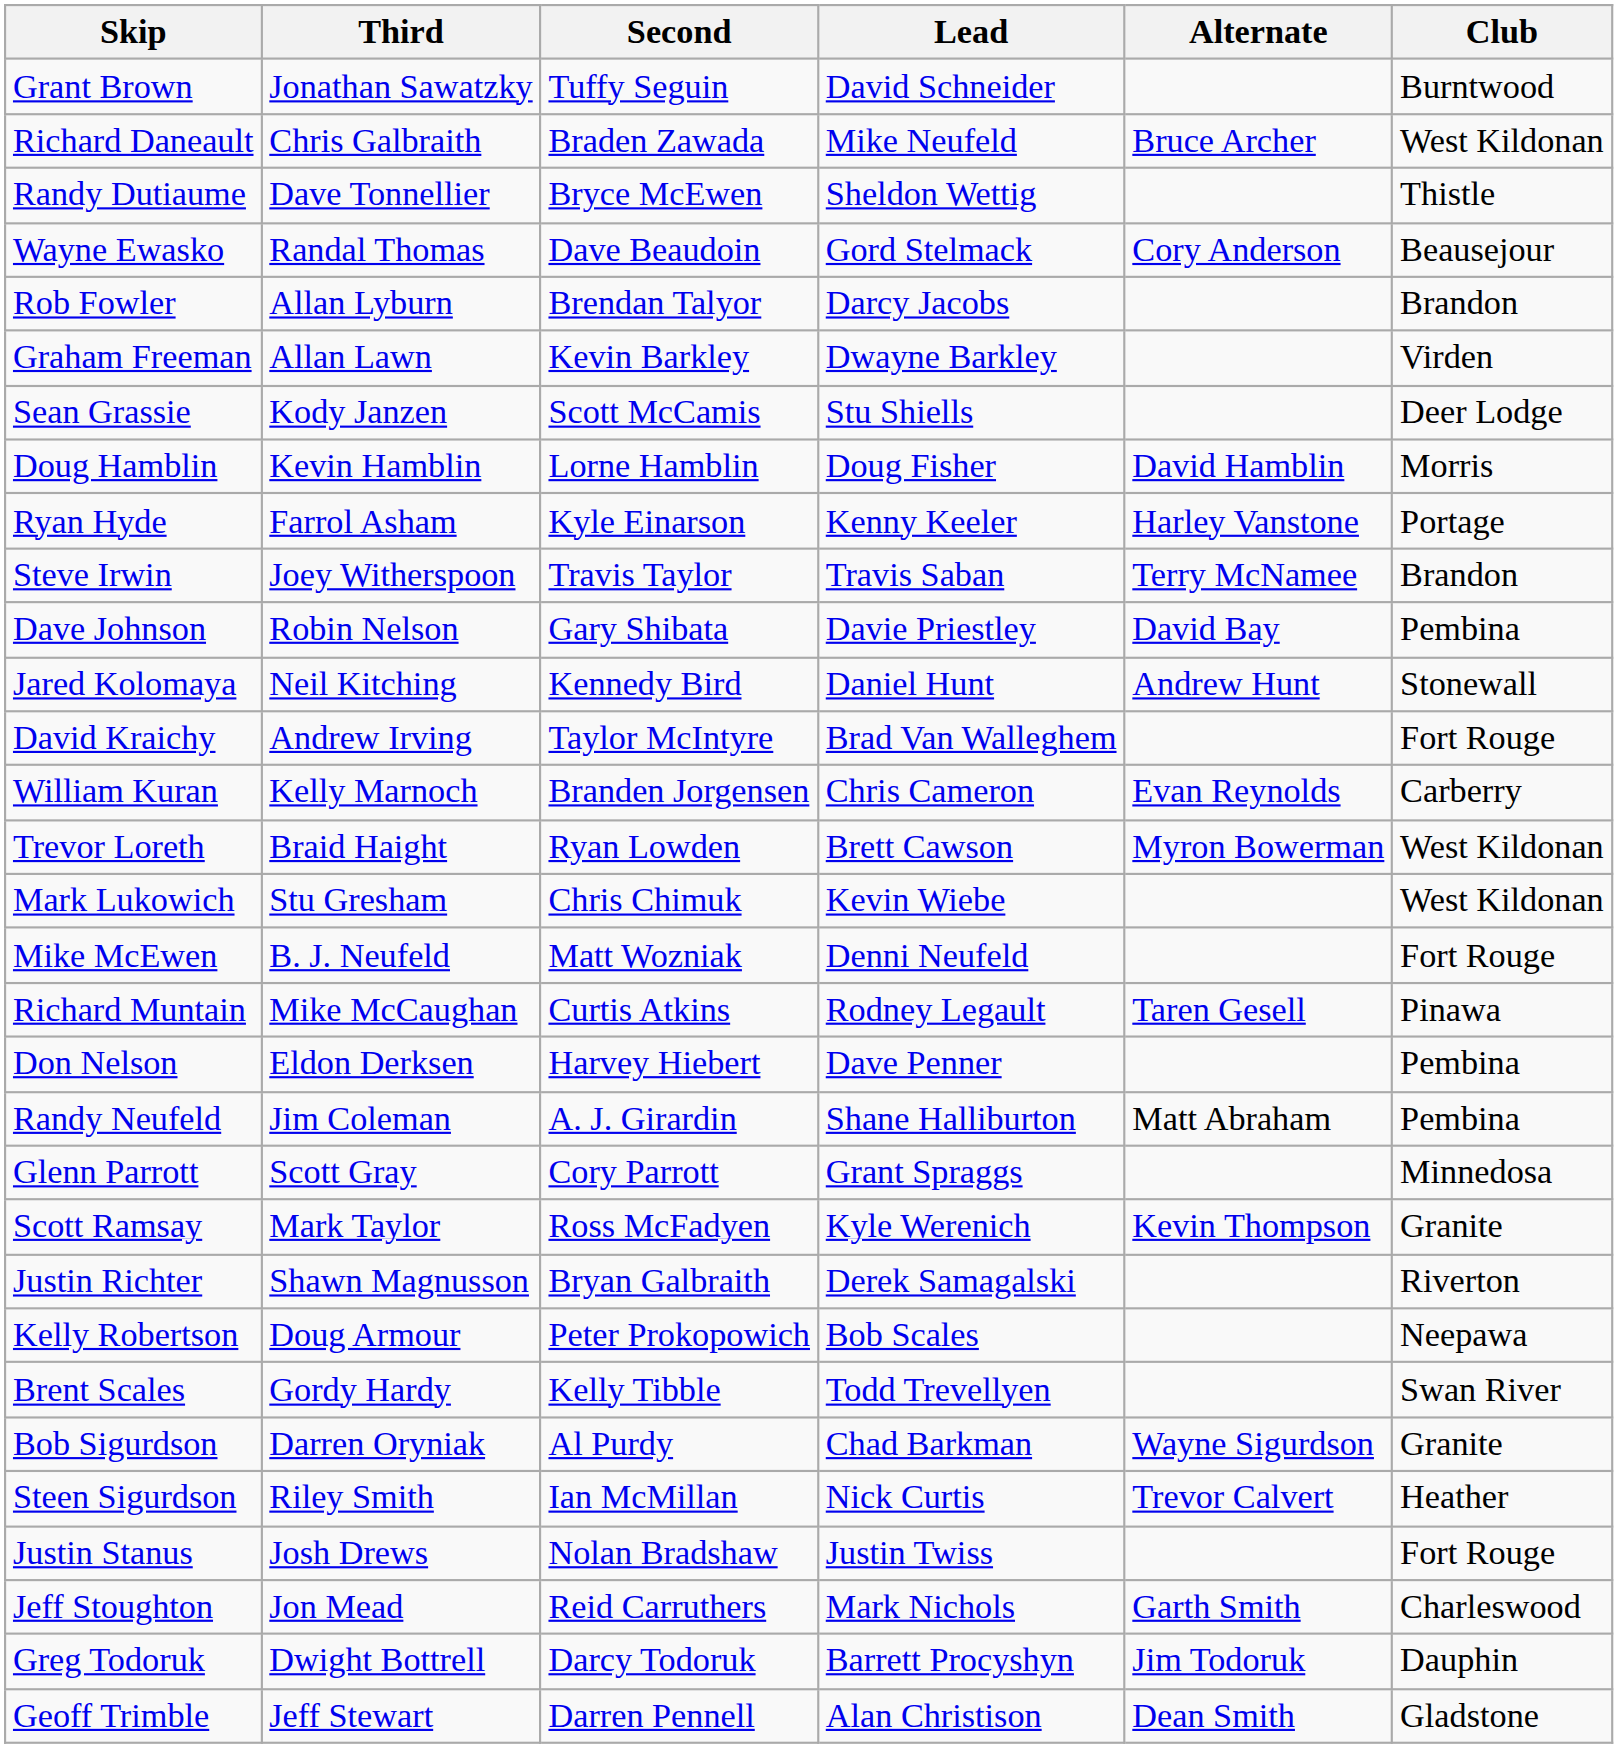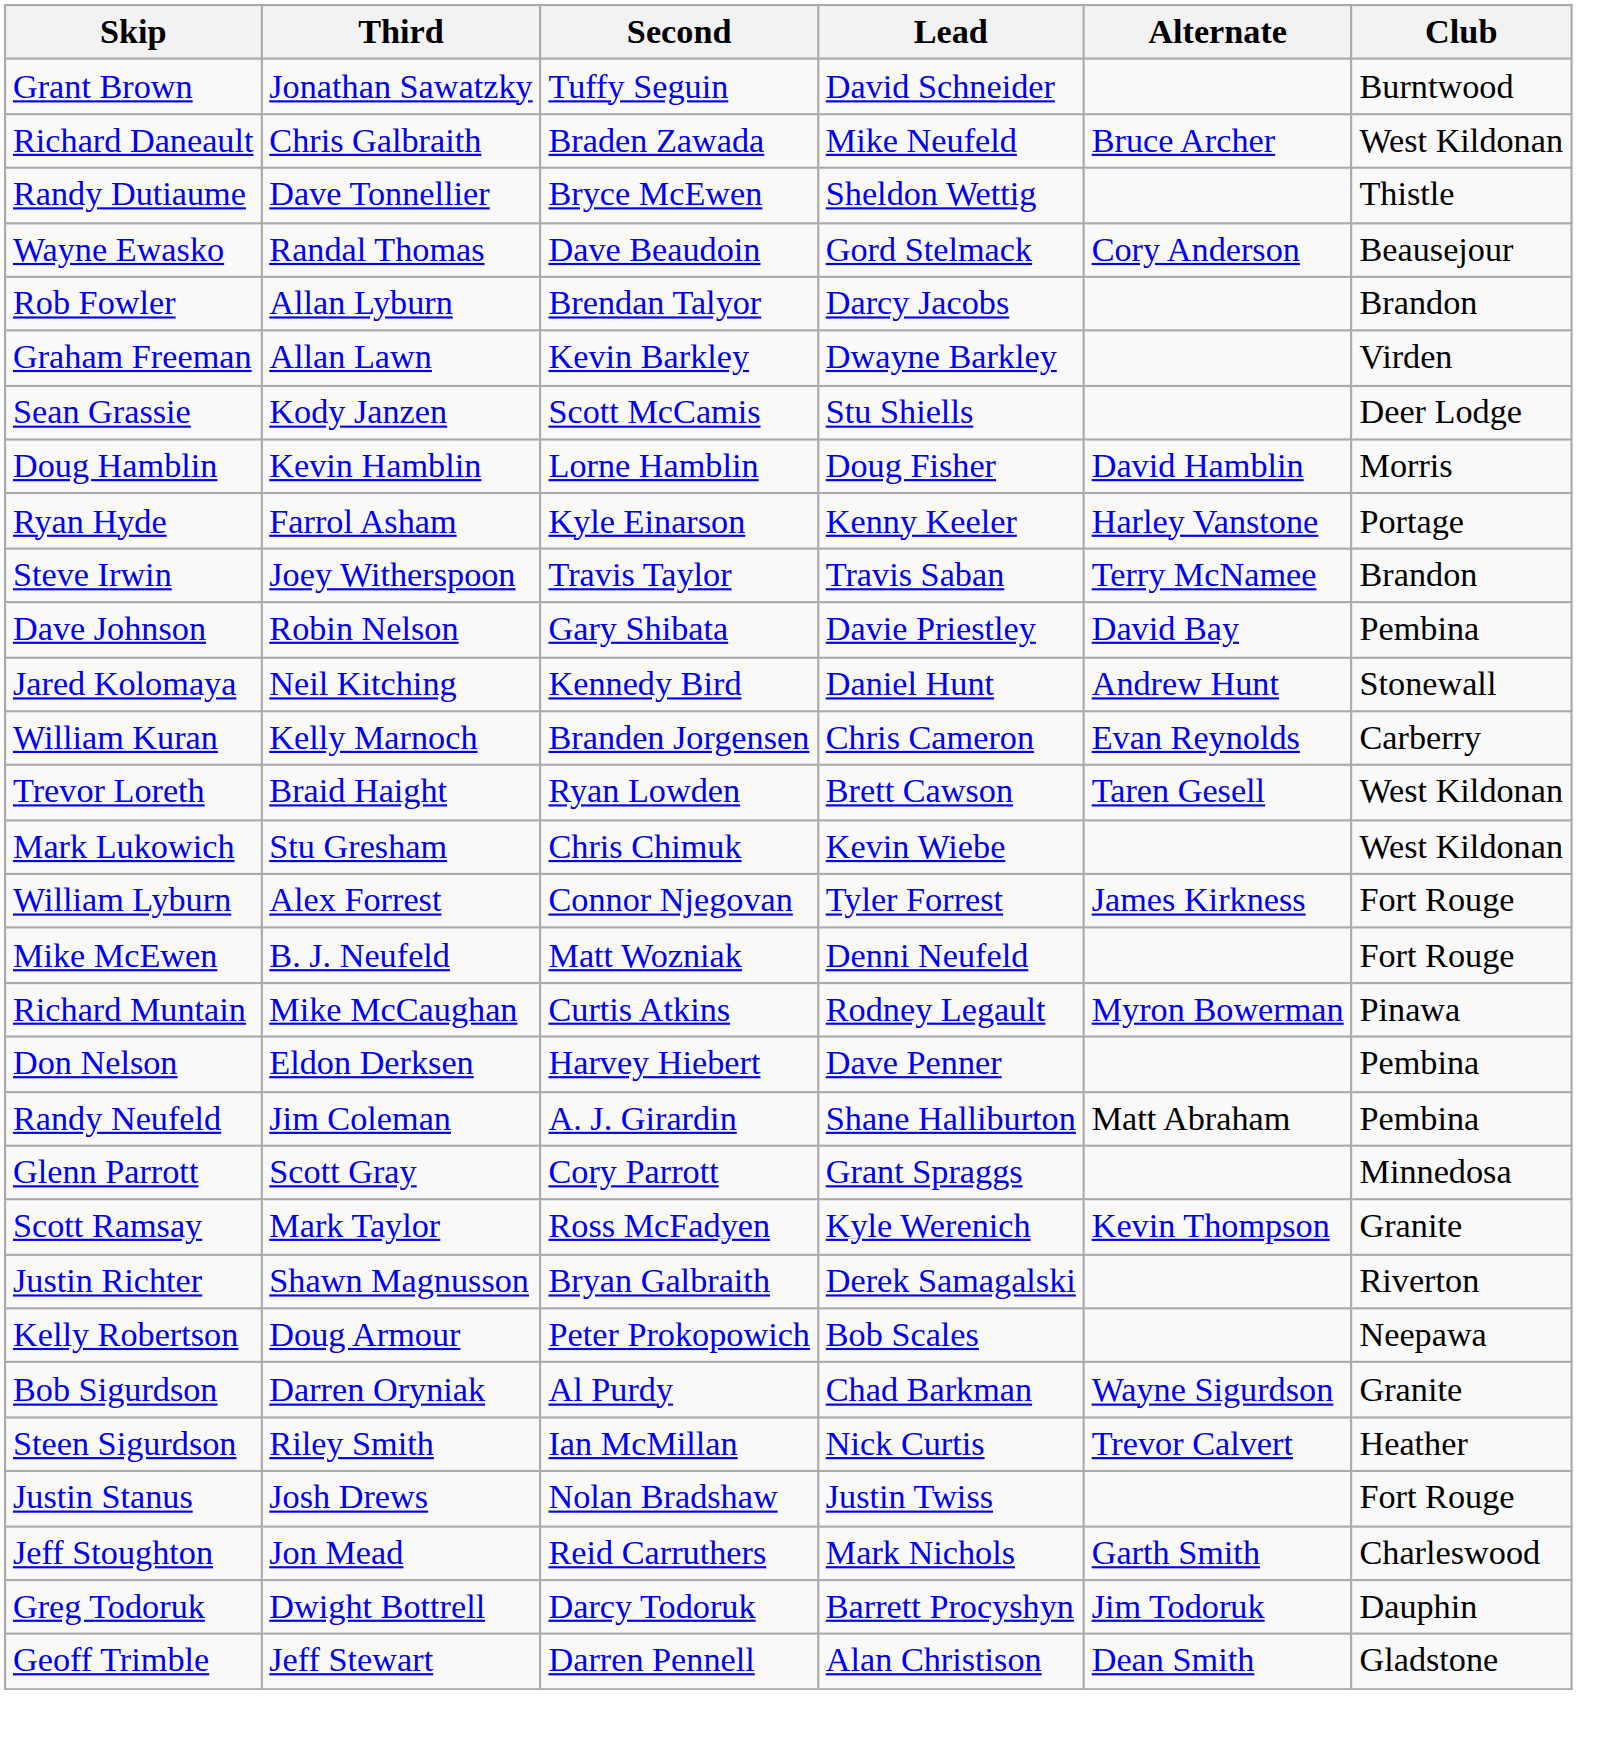- row: David Kraichy | Andrew Irving | Taylor McIntyre | Brad Van Walleghem | Fort Rouge
Trevor Loreth | Alternate: Myron Bowerman -> Taren Gesell
+ row: William Lyburn | Alex Forrest | Connor Njegovan | Tyler Forrest | James Kirkness | Fort Rouge
Richard Muntain | Alternate: Taren Gesell -> Myron Bowerman
- row: Brent Scales | Gordy Hardy | Kelly Tibble | Todd Trevellyen | Swan River
